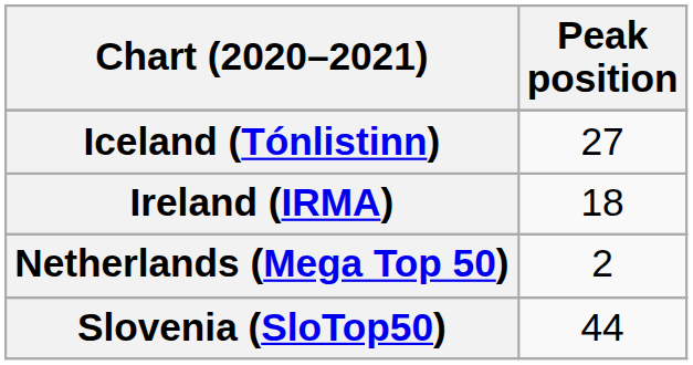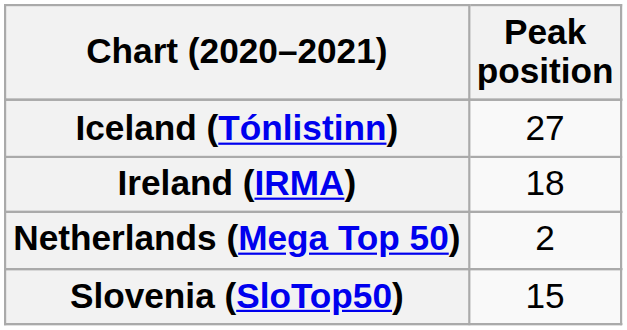Slovenia (SloTop50) | Peak position: 44 -> 15
